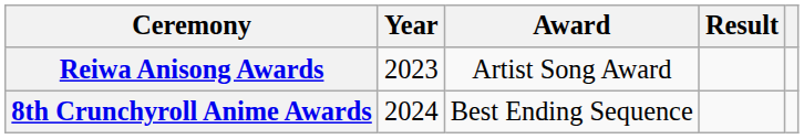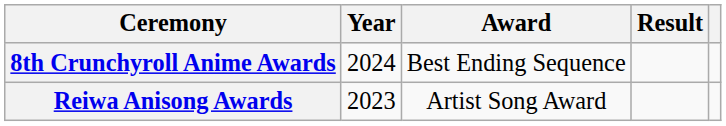rows swapped: Reiwa Anisong Awards <-> 8th Crunchyroll Anime Awards
